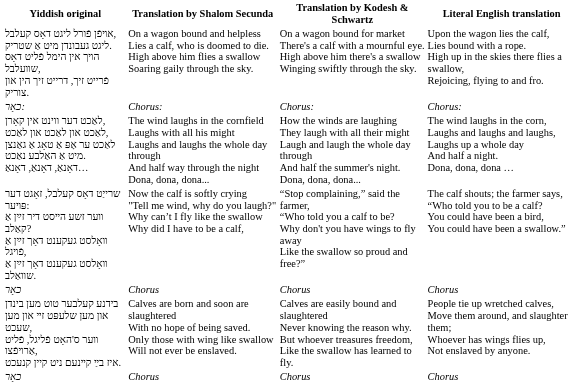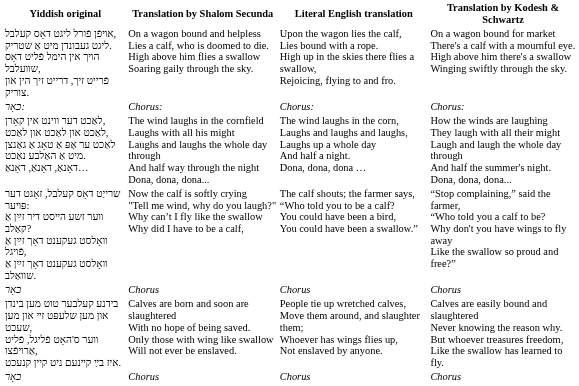columns swapped: Translation by Kodesh & Schwartz <-> Literal English translation
